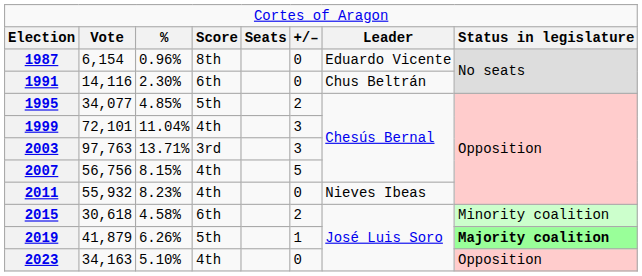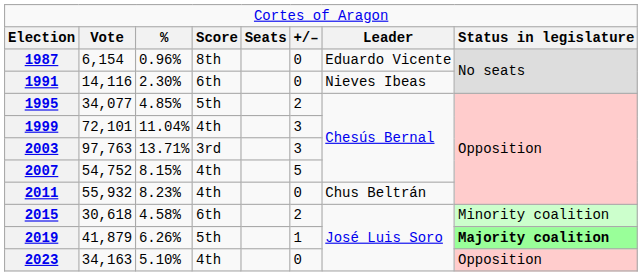1991 | column 7: Chus Beltrán -> Nieves Ibeas
2007 | column 2: 56,756 -> 54,752
2011 | column 7: Nieves Ibeas -> Chus Beltrán
